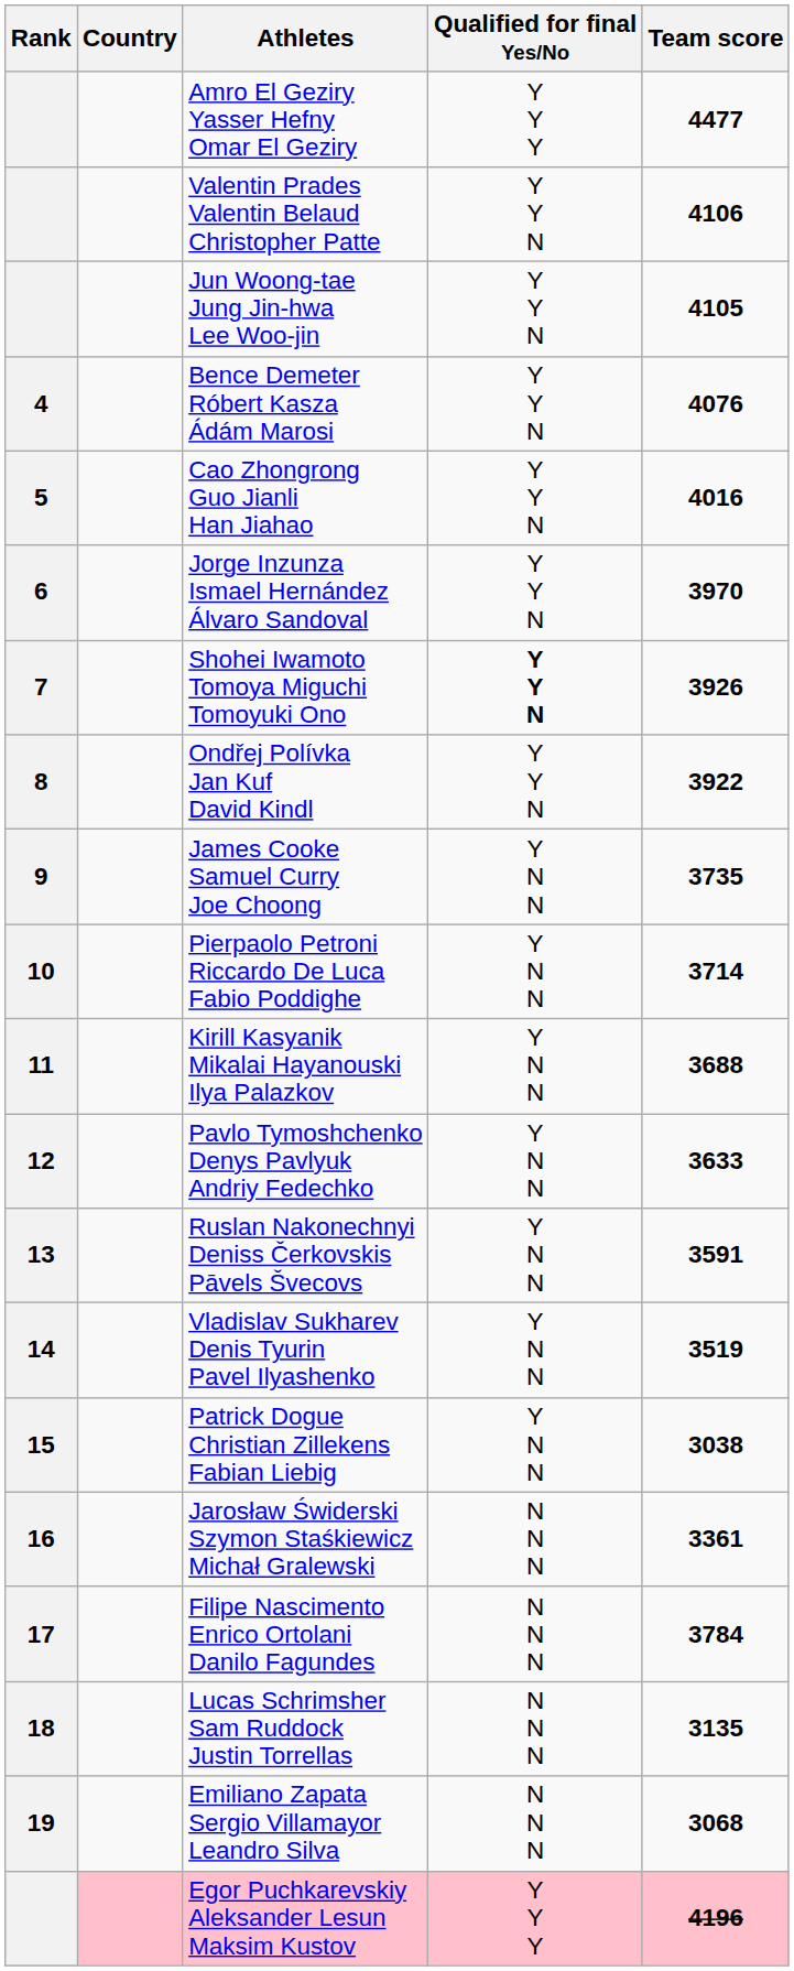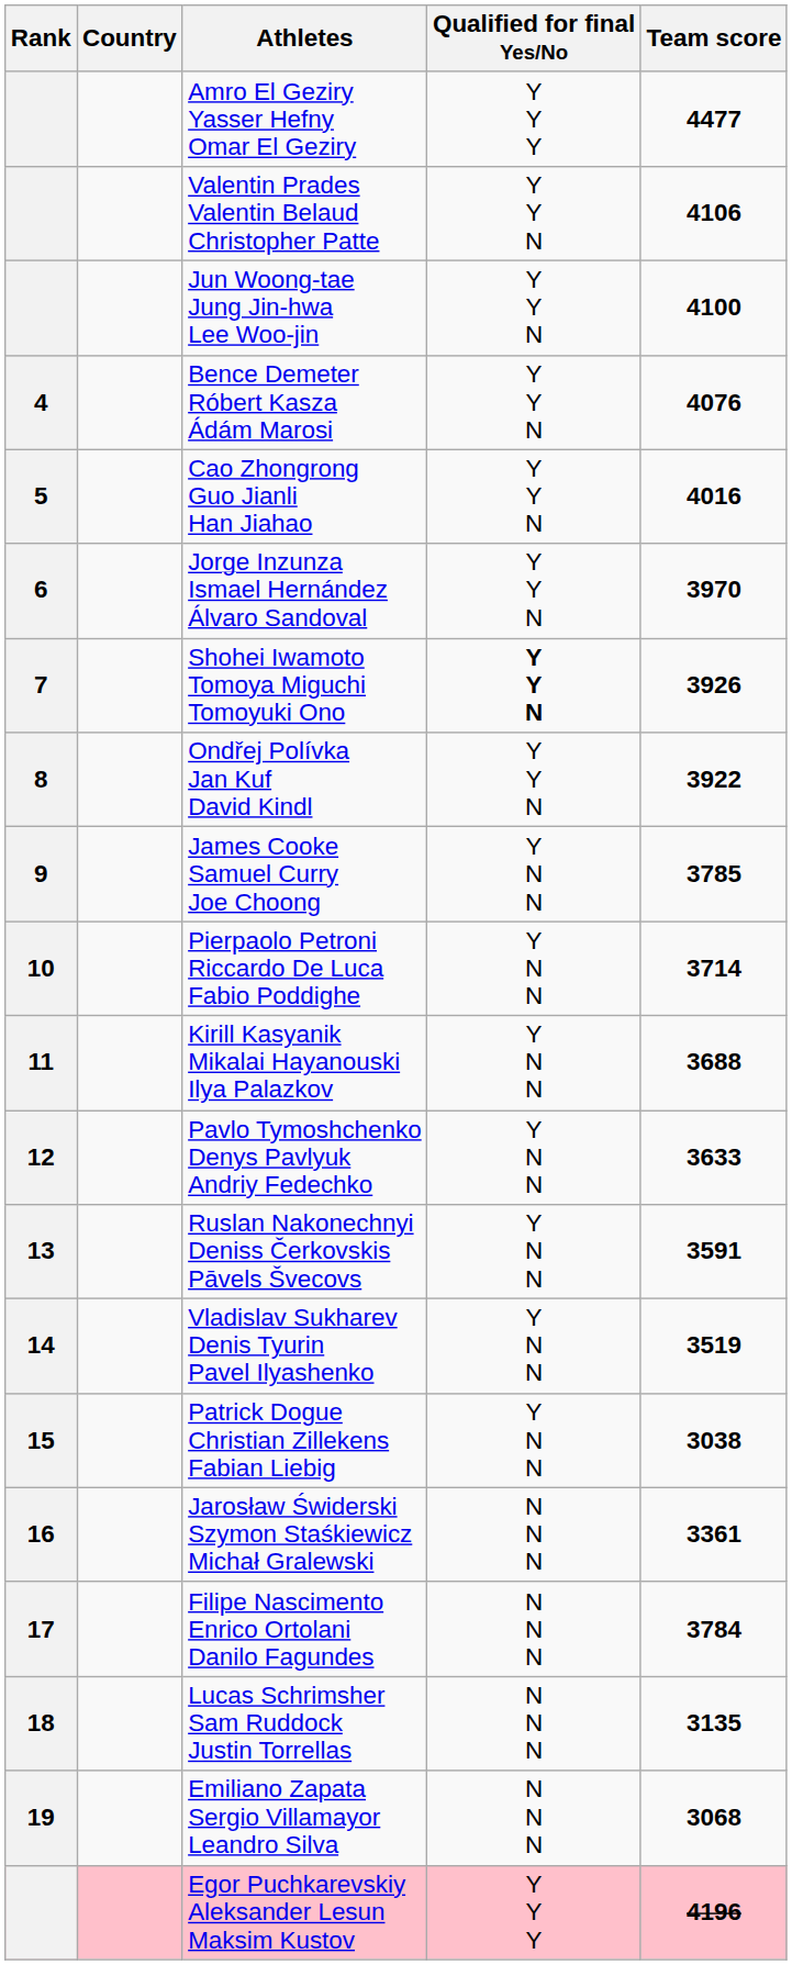Jun Woong-tae Jung Jin-hwa Lee Woo-jin | Team score: 4105 -> 4100
James Cooke Samuel Curry Joe Choong | Team score: 3735 -> 3785
